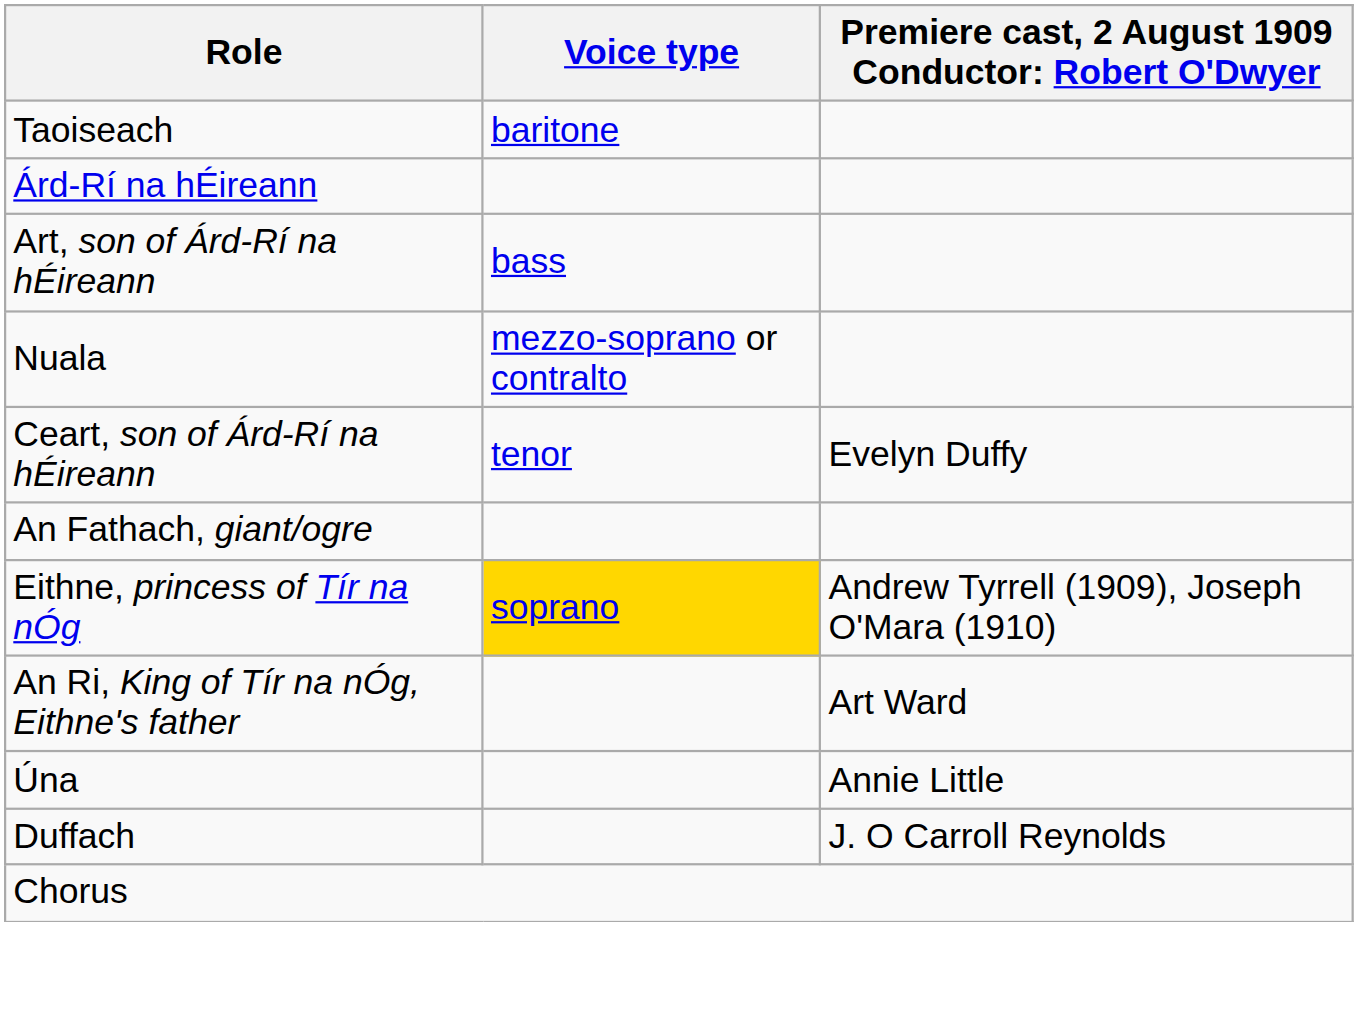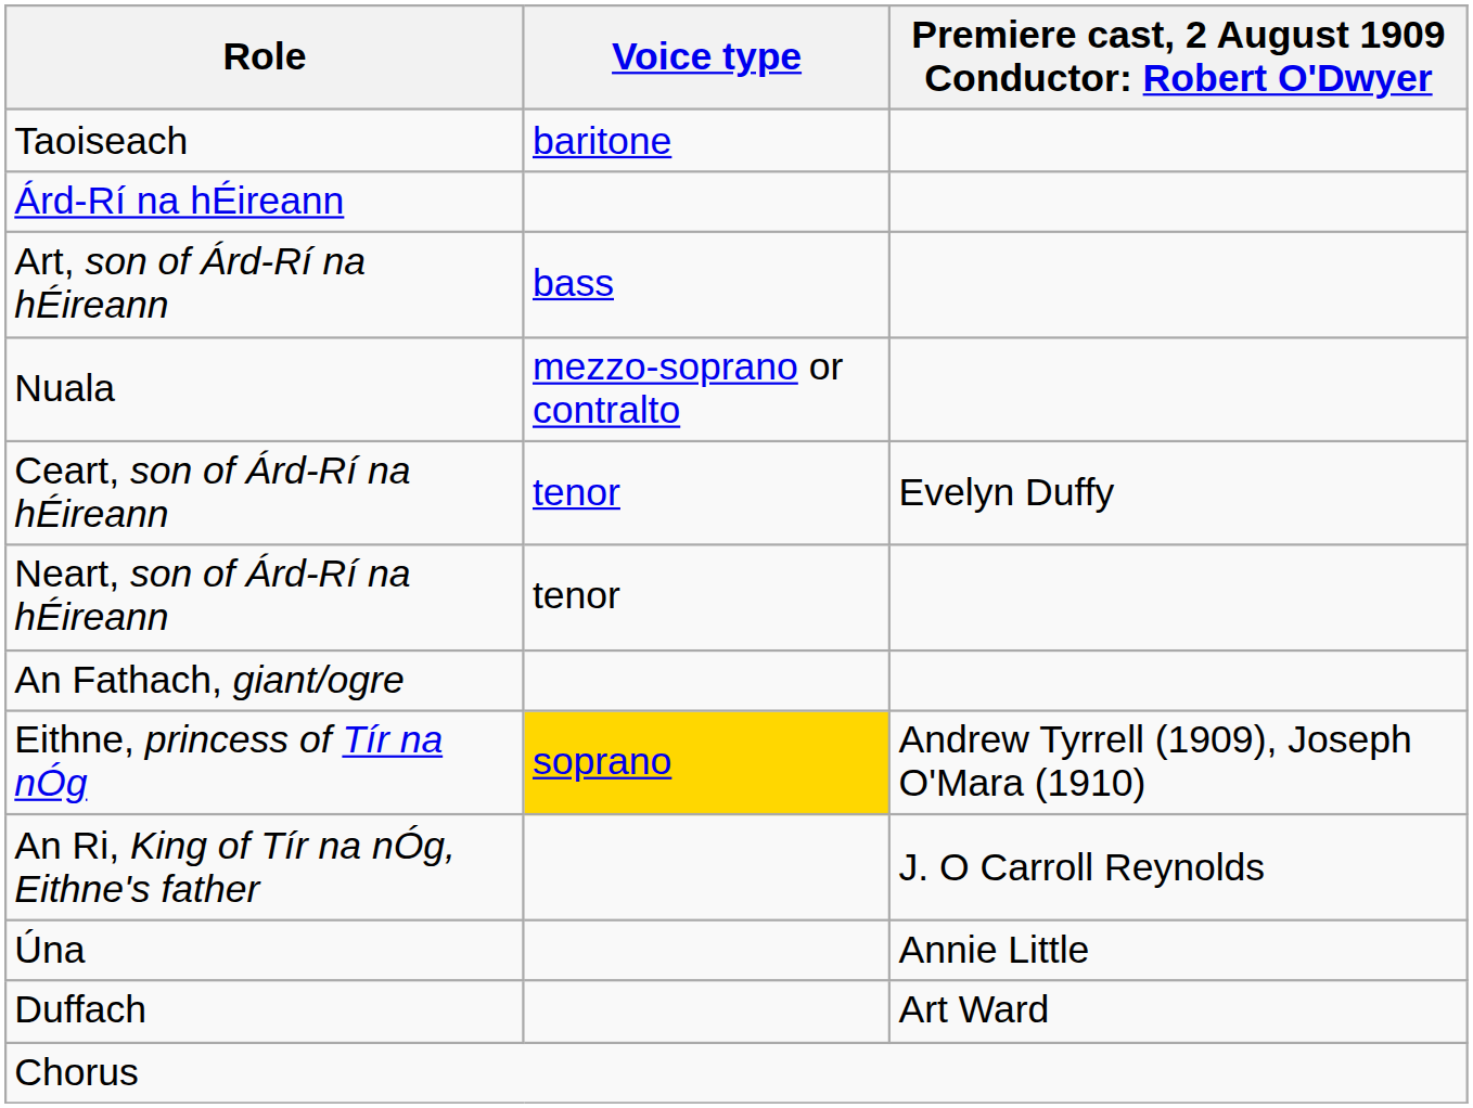+ row: Neart, son of Árd-Rí na hÉireann | tenor
An Ri, King of Tír na nÓg, Eithne's father | column 3: Art Ward -> J. O Carroll Reynolds
Duffach | column 3: J. O Carroll Reynolds -> Art Ward
